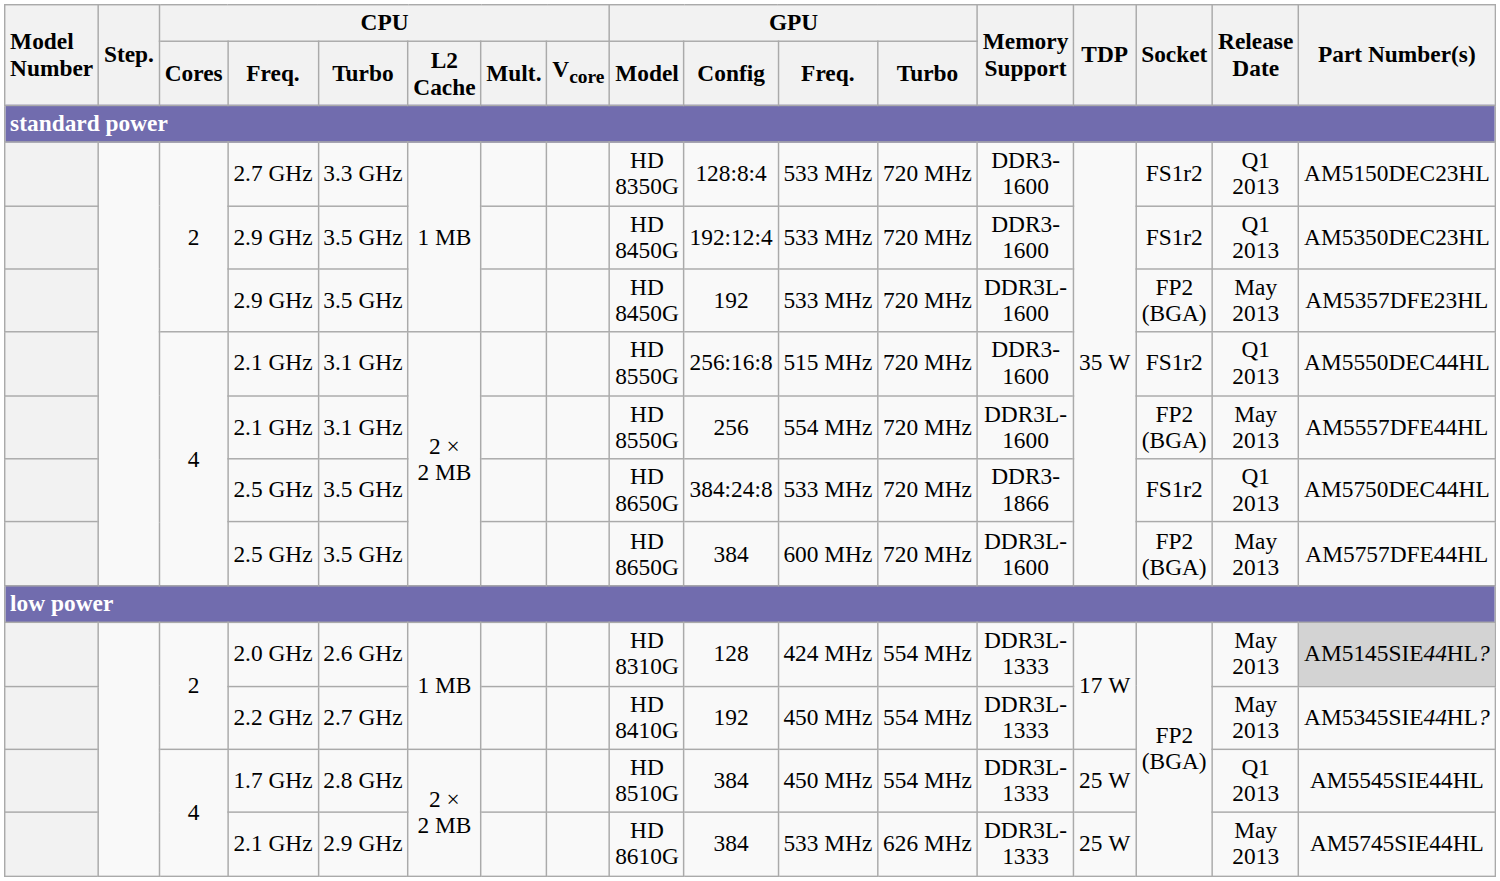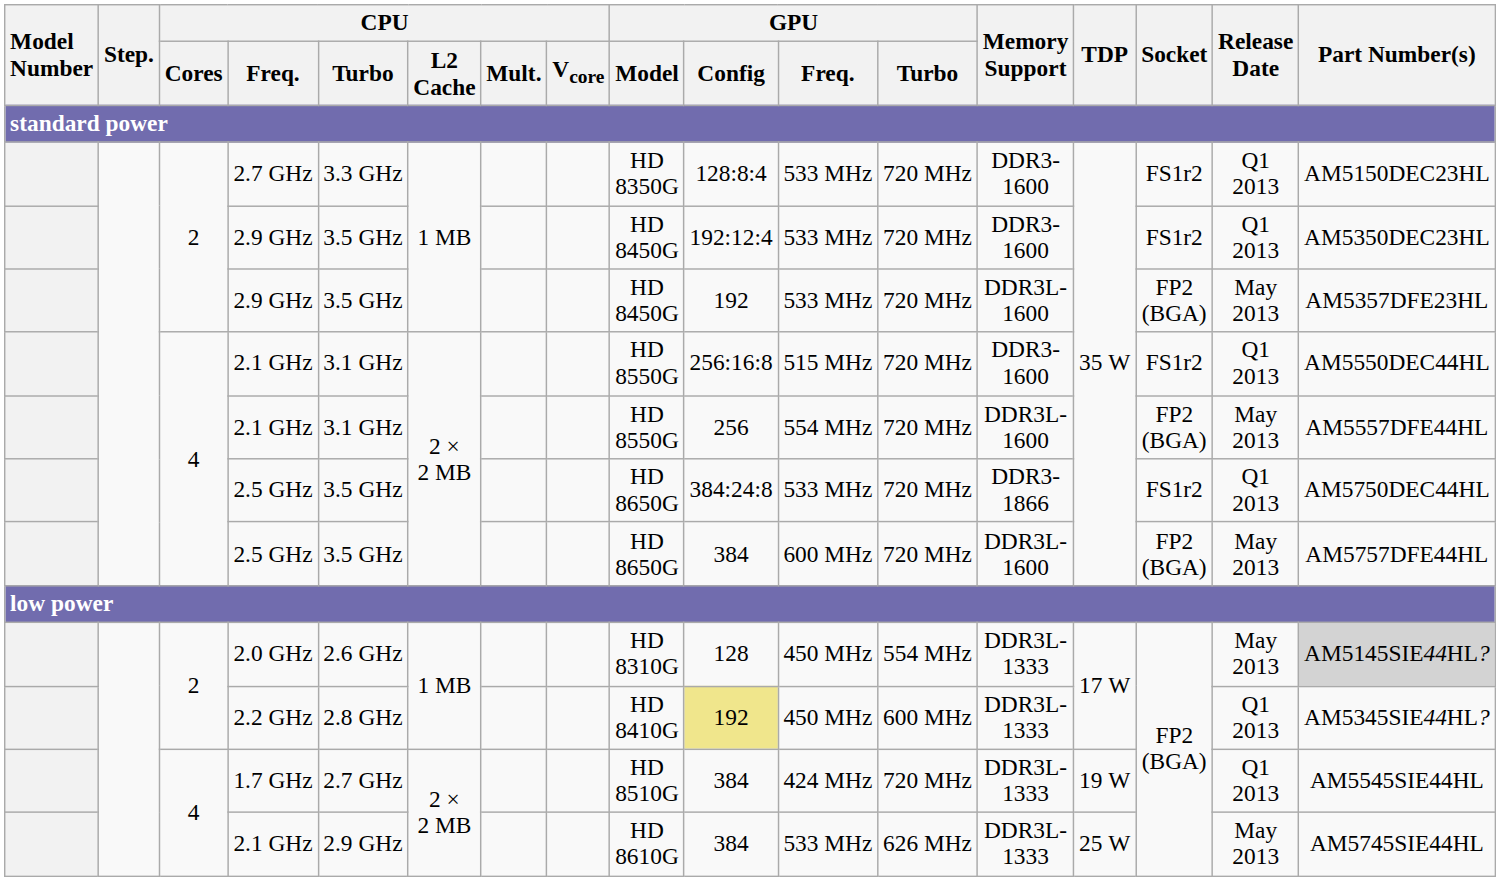2.0 GHz | GPU / Freq.: 424 MHz -> 450 MHz
2.2 GHz | CPU / Turbo: 2.7 GHz -> 2.8 GHz
2.2 GHz | GPU / Config: no background -> khaki background
2.2 GHz | GPU / Turbo: 554 MHz -> 600 MHz
2.2 GHz | Release Date: May 2013 -> Q1 2013
1.7 GHz | CPU / Turbo: 2.8 GHz -> 2.7 GHz
1.7 GHz | GPU / Freq.: 450 MHz -> 424 MHz
1.7 GHz | GPU / Turbo: 554 MHz -> 720 MHz
1.7 GHz | TDP: 25 W -> 19 W
